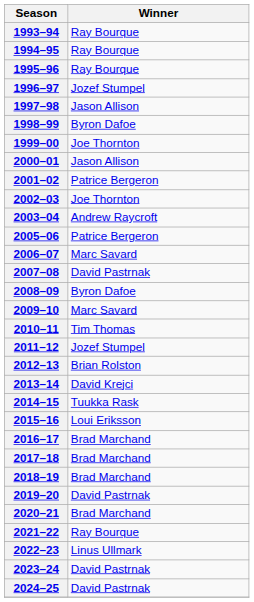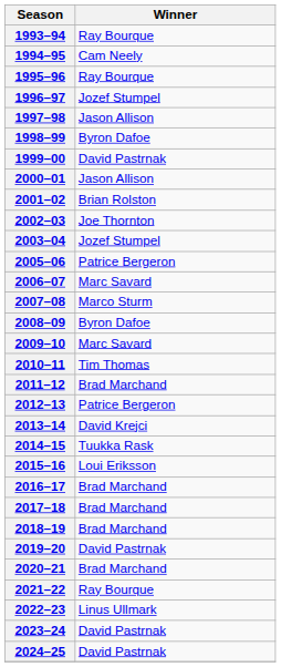1994–95 | Winner: Ray Bourque -> Cam Neely
1999–00 | Winner: Joe Thornton -> David Pastrnak
2001–02 | Winner: Patrice Bergeron -> Brian Rolston
2003–04 | Winner: Andrew Raycroft -> Jozef Stumpel
2007–08 | Winner: David Pastrnak -> Marco Sturm
2011–12 | Winner: Jozef Stumpel -> Brad Marchand
2012–13 | Winner: Brian Rolston -> Patrice Bergeron
